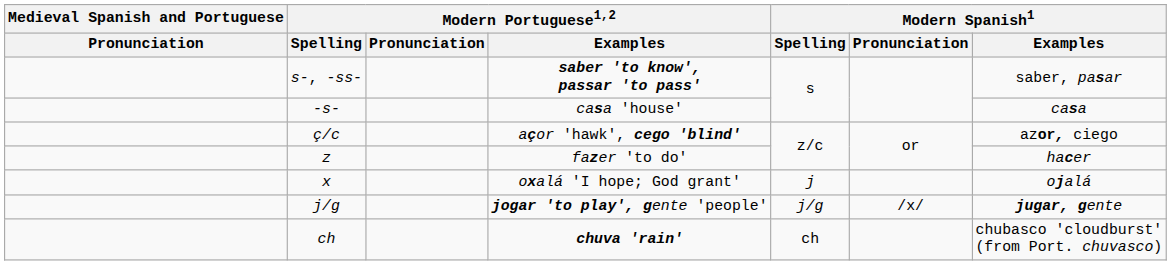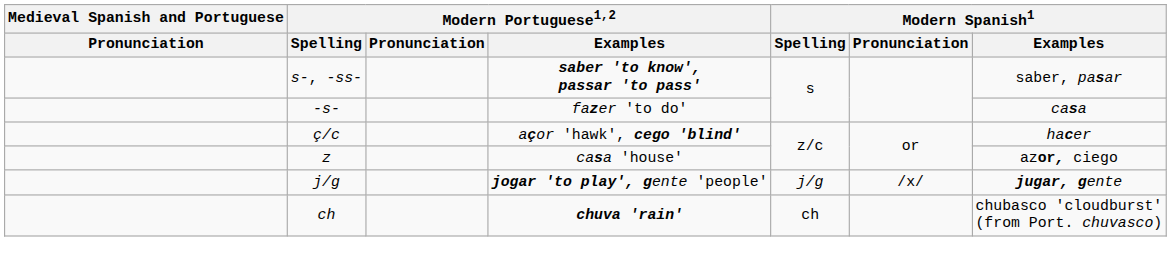-s- | Modern Portuguese1,2 / Examples: casa 'house' -> fazer 'to do'
ç/c | Modern Spanish1 / Examples: azor, ciego -> hacer
z | Modern Portuguese1,2 / Examples: fazer 'to do' -> casa 'house'
z | Modern Spanish1 / Examples: hacer -> azor, ciego
- row: x | oxalá 'I hope; God grant' | j | ojalá
